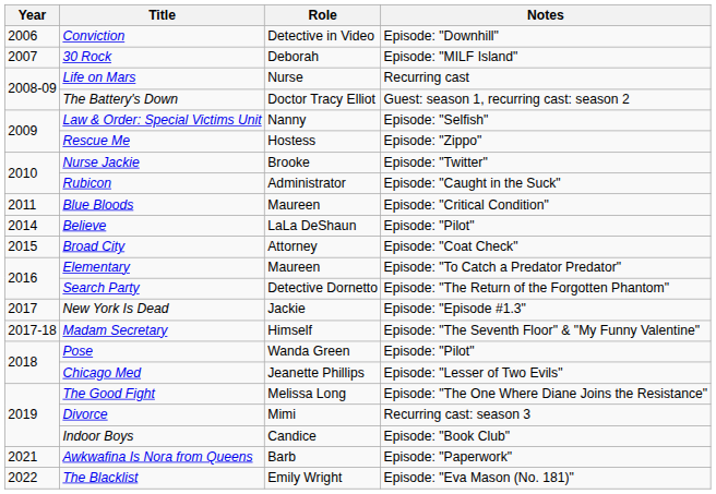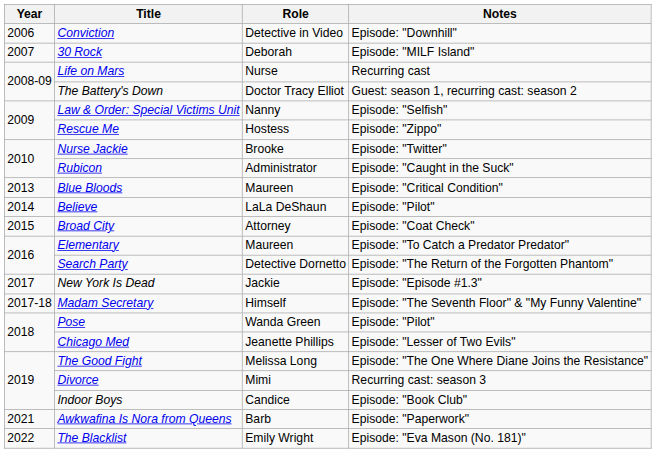Blue Bloods | Year: 2011 -> 2013
